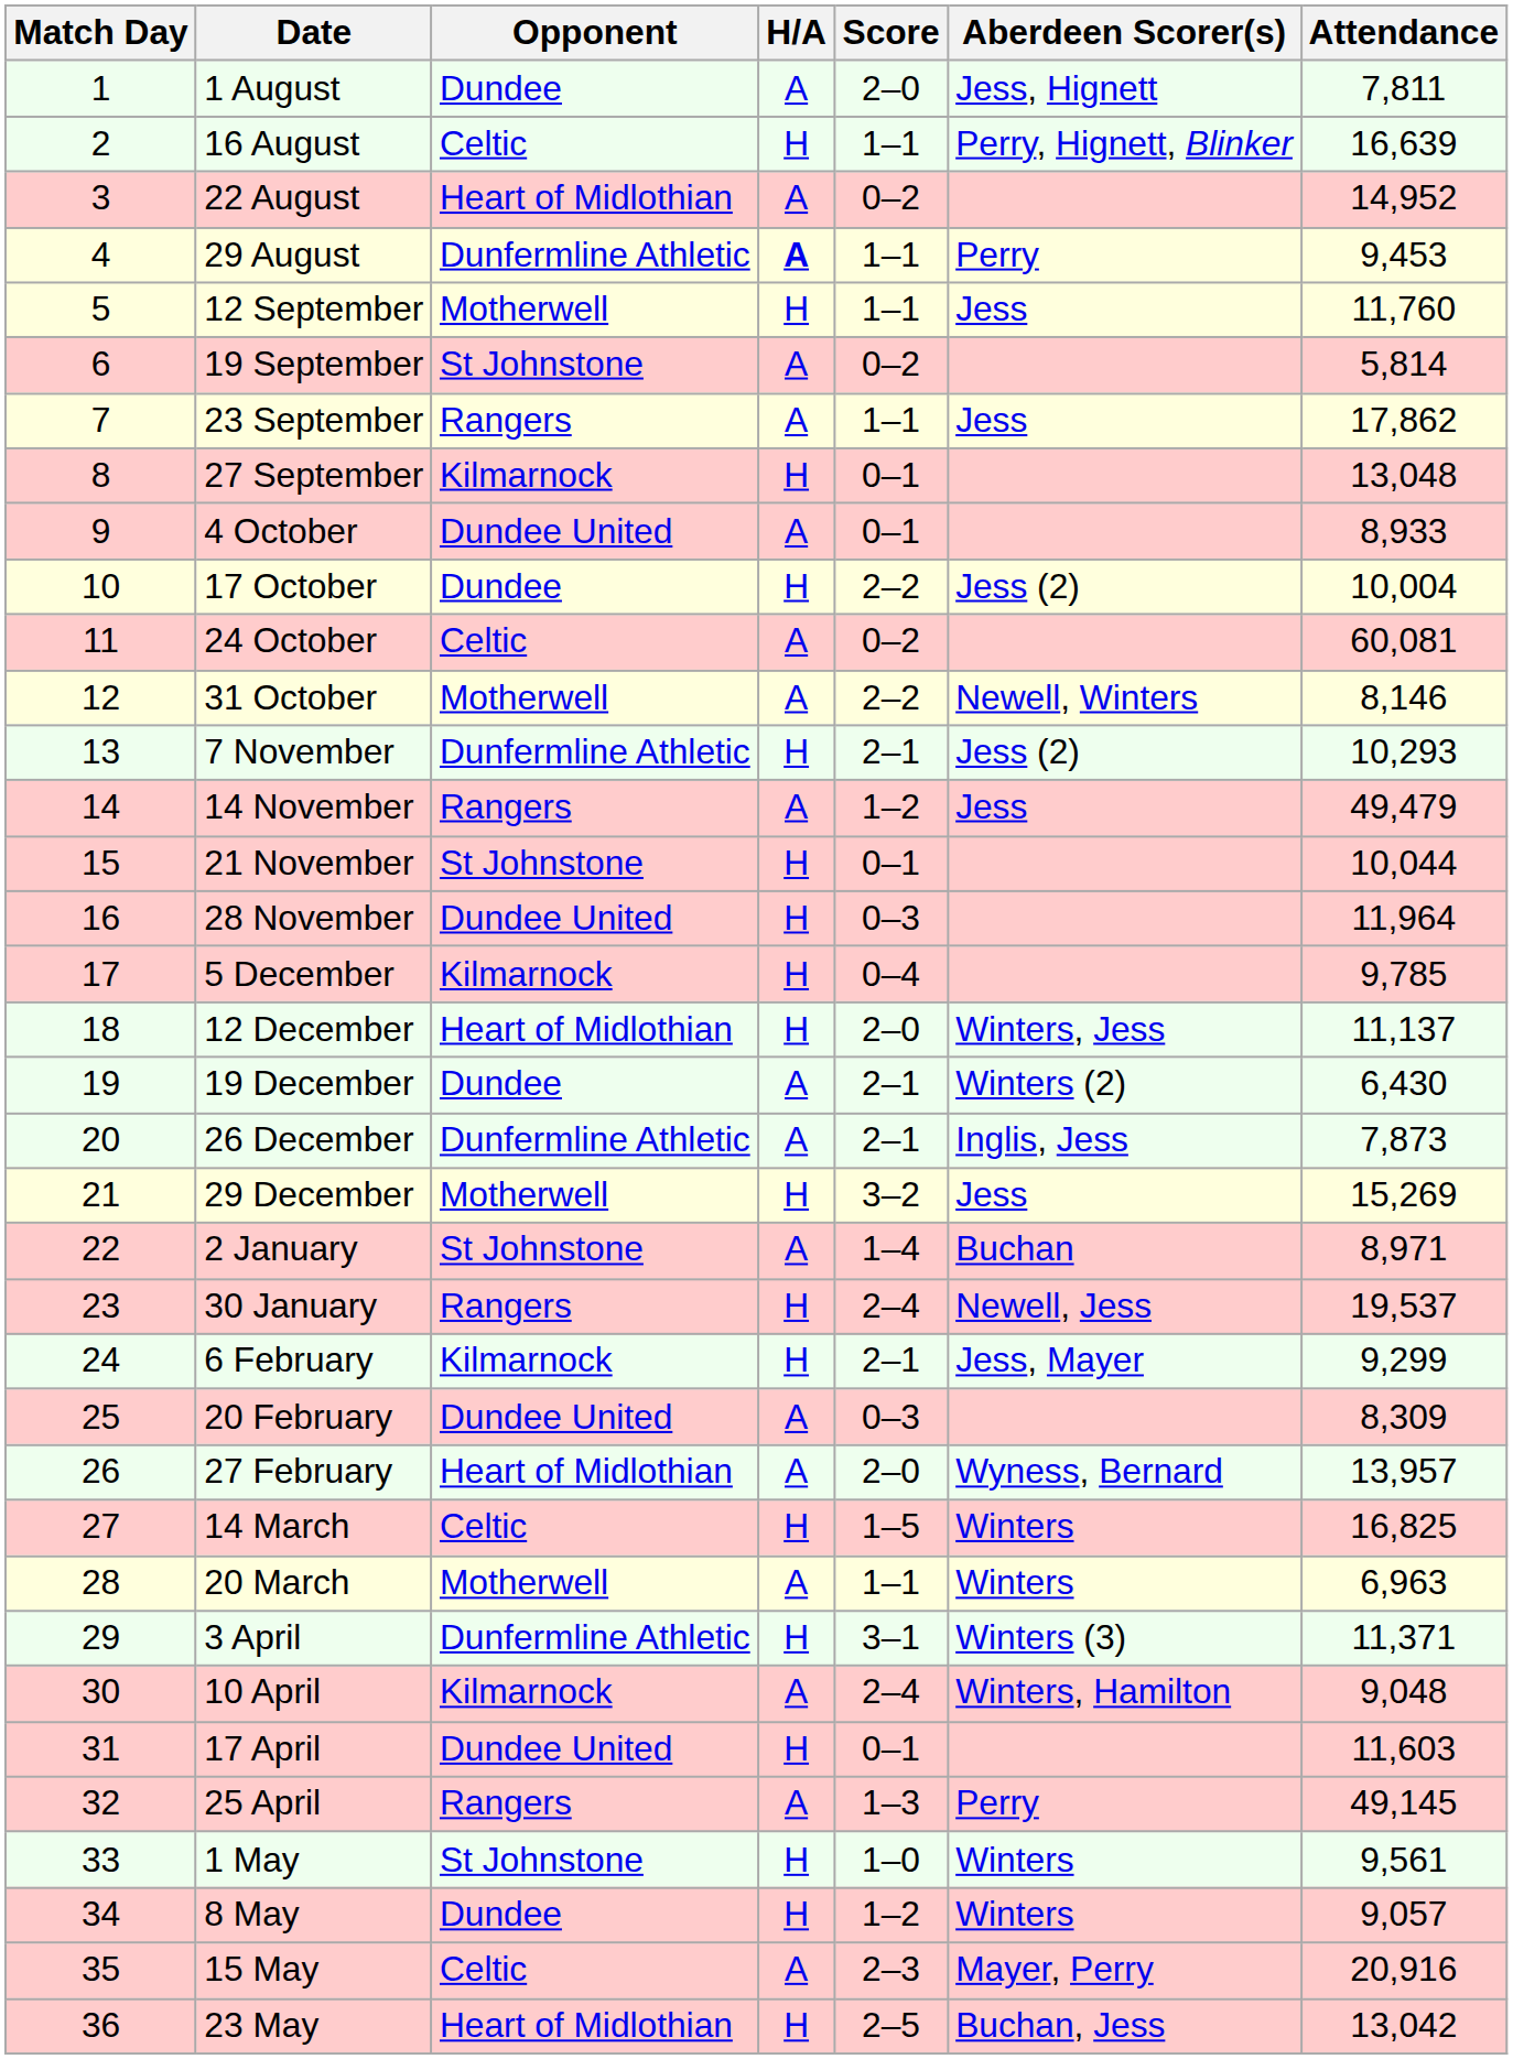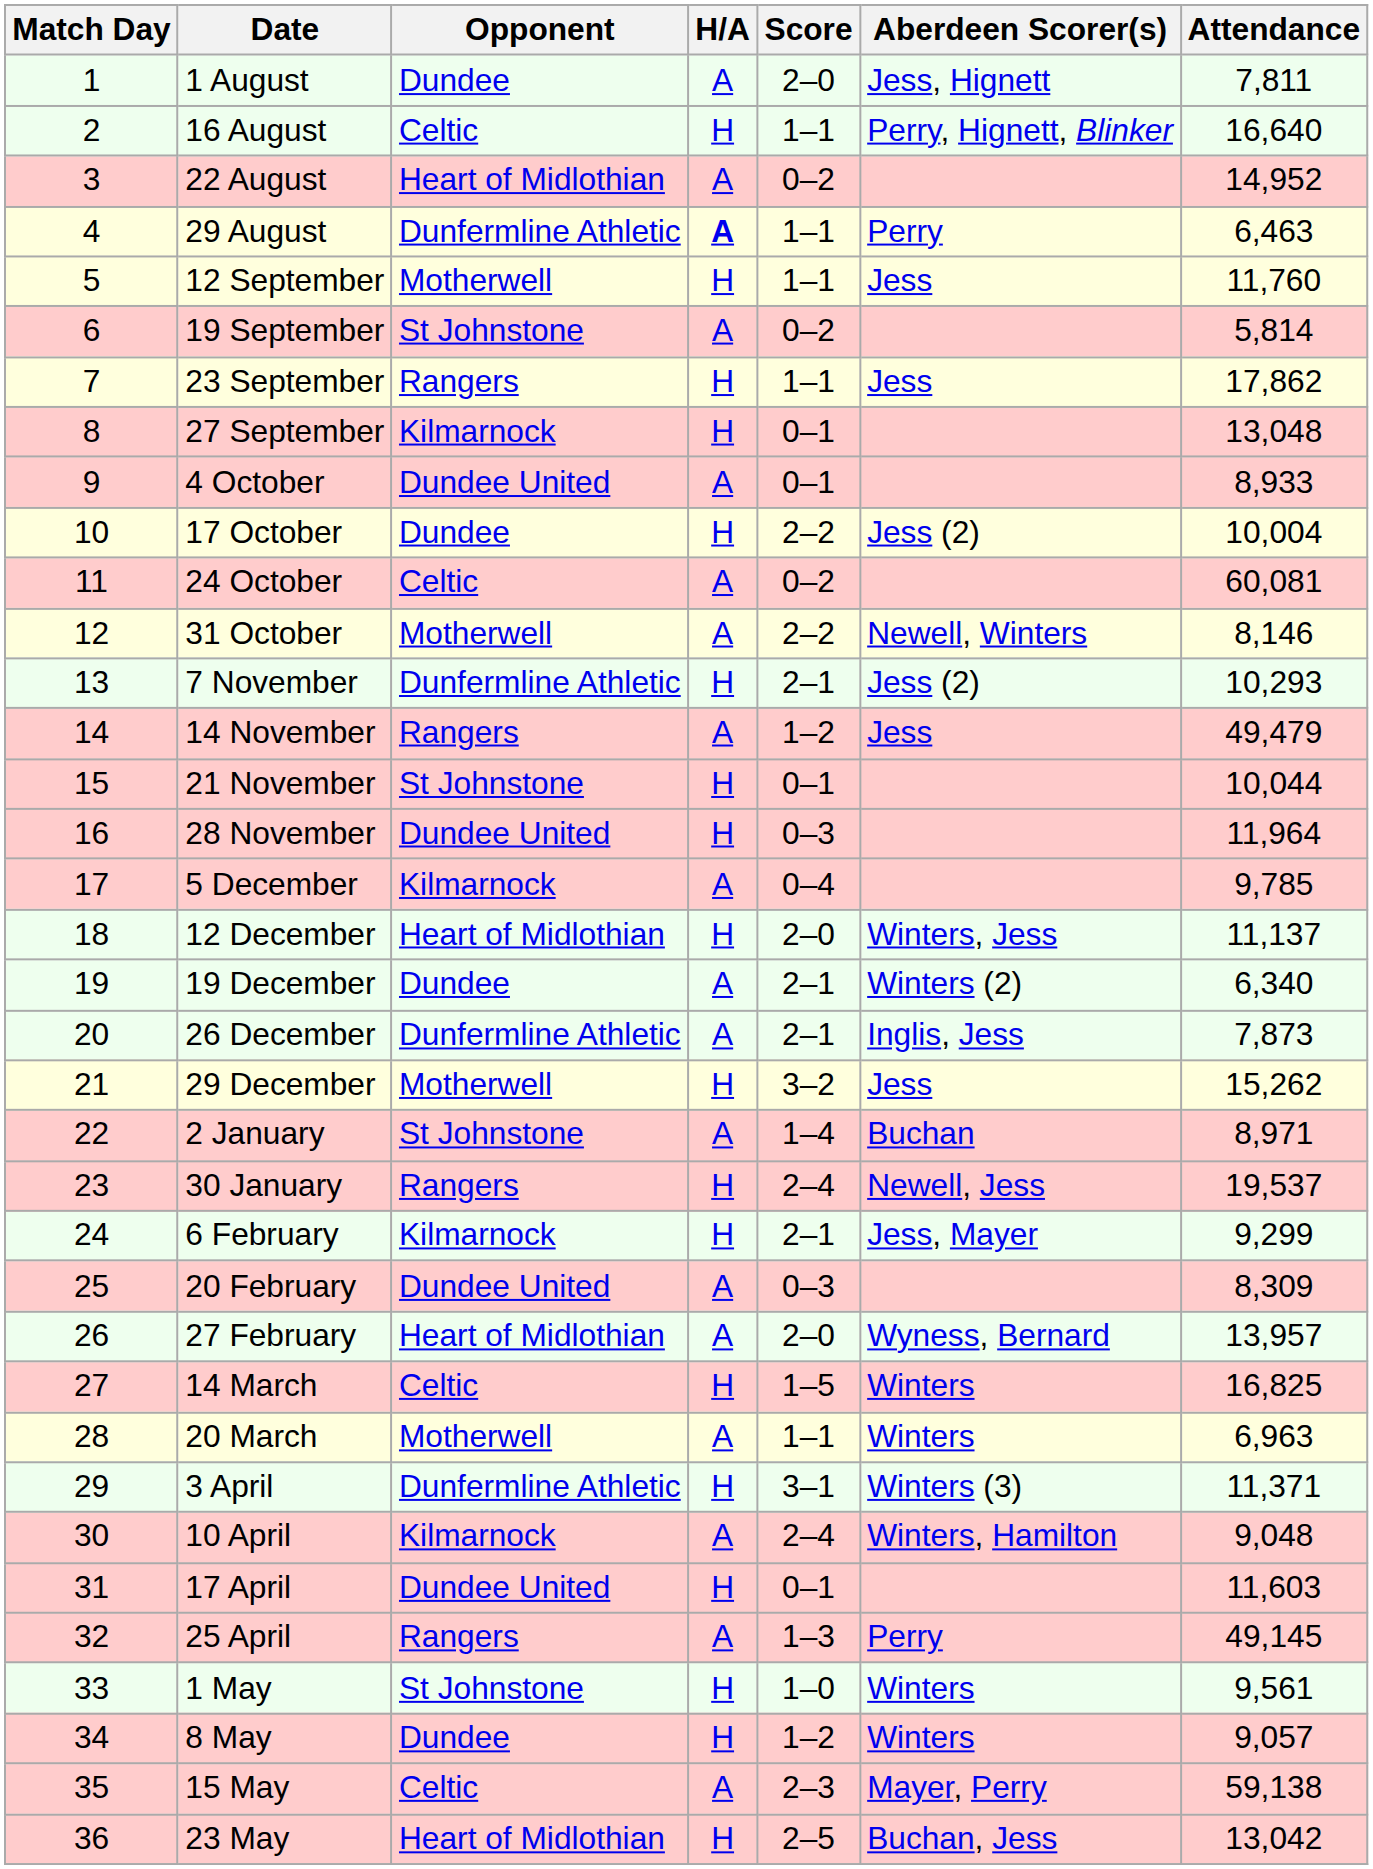16 August | Attendance: 16,639 -> 16,640
29 August | Attendance: 9,453 -> 6,463
23 September | H/A: A -> H
5 December | H/A: H -> A
19 December | Attendance: 6,430 -> 6,340
29 December | Attendance: 15,269 -> 15,262
15 May | Attendance: 20,916 -> 59,138
